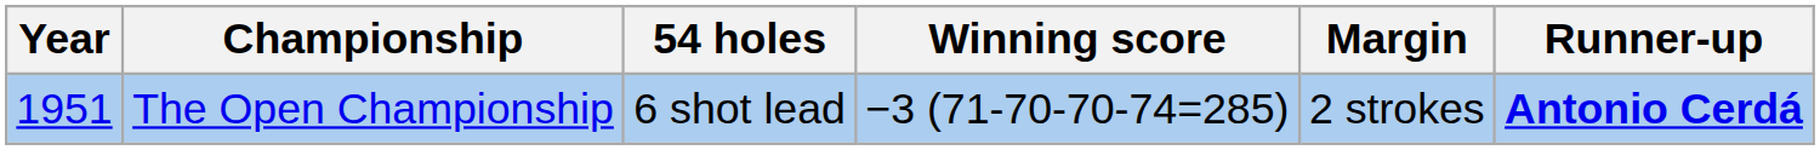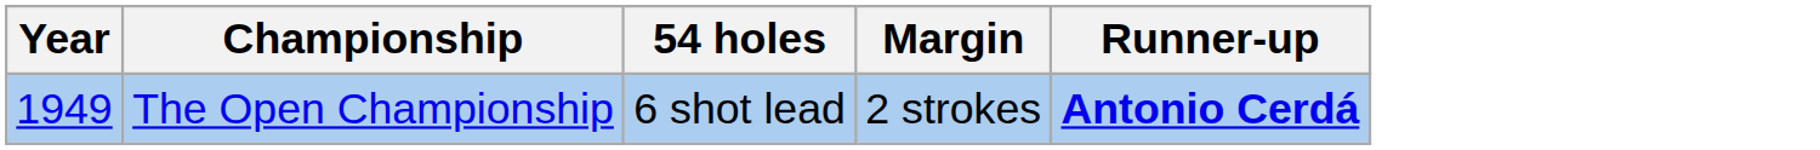- column: Winning score | −3 (71-70-70-74=285)
The Open Championship | Year: 1951 -> 1949
